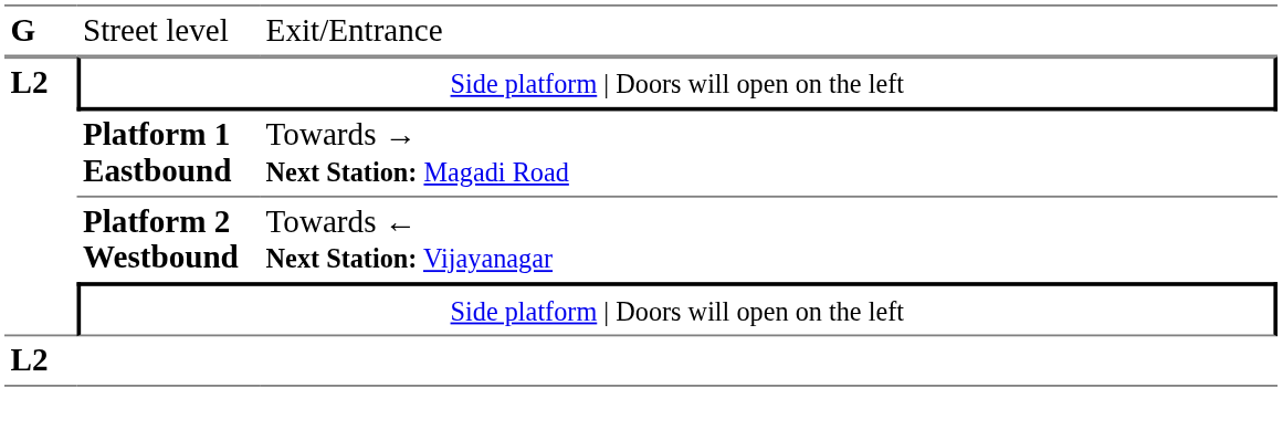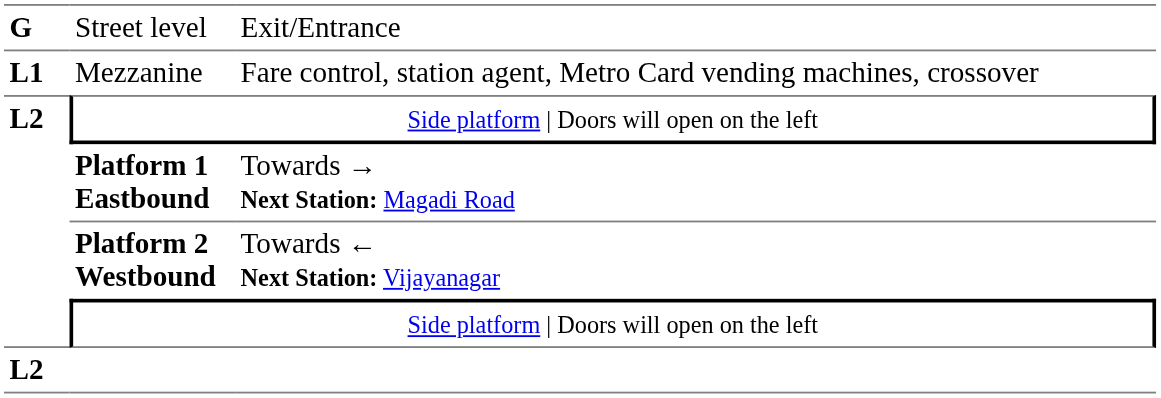+ row: L1 | Mezzanine | Fare control, station agent, Metro Card vending machines, crossover
